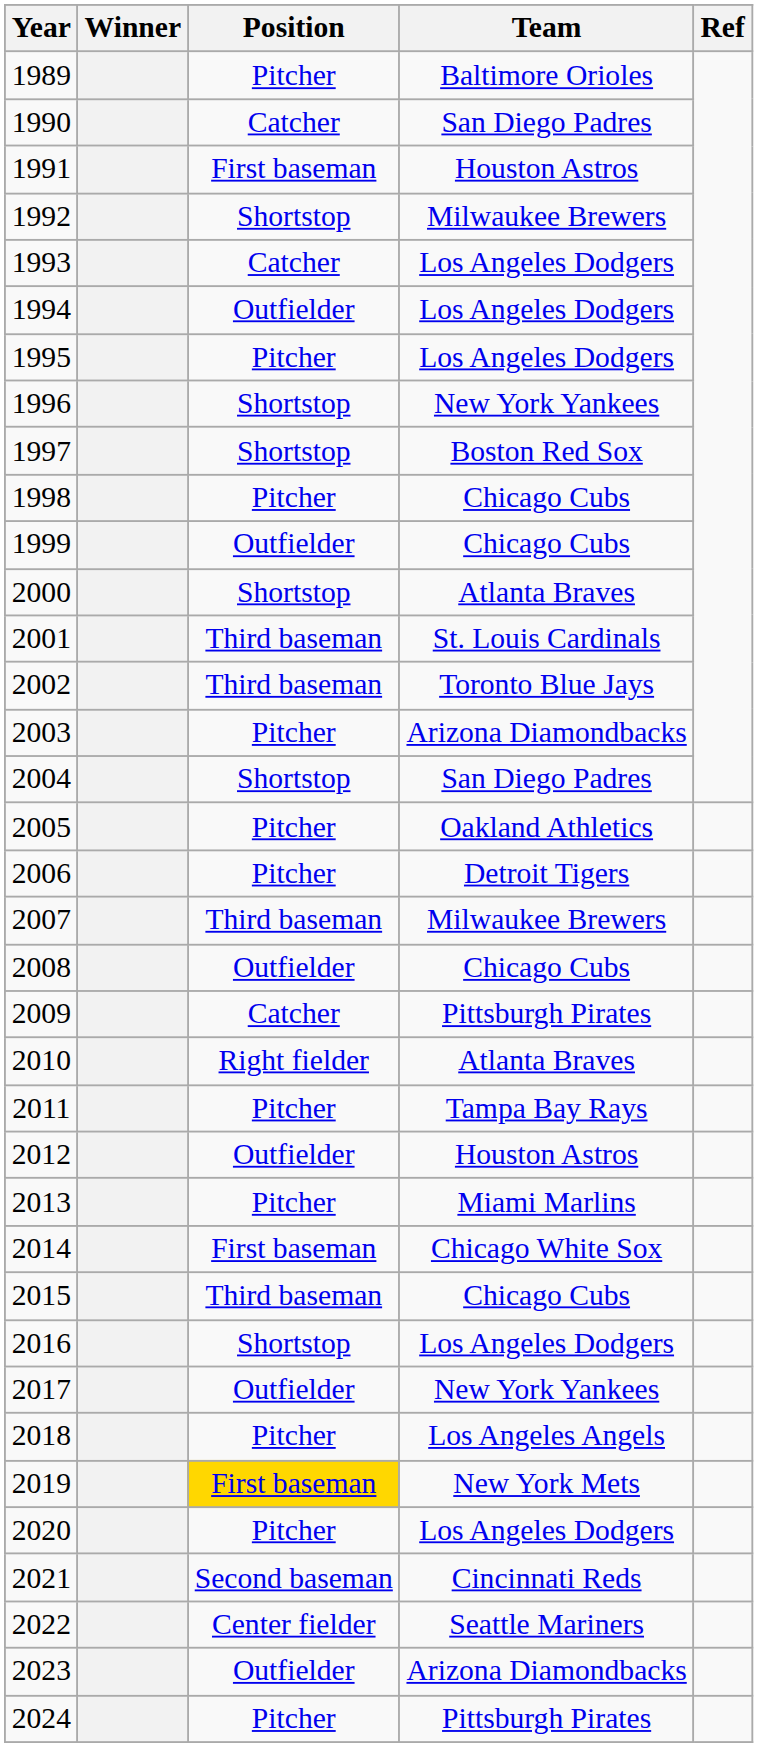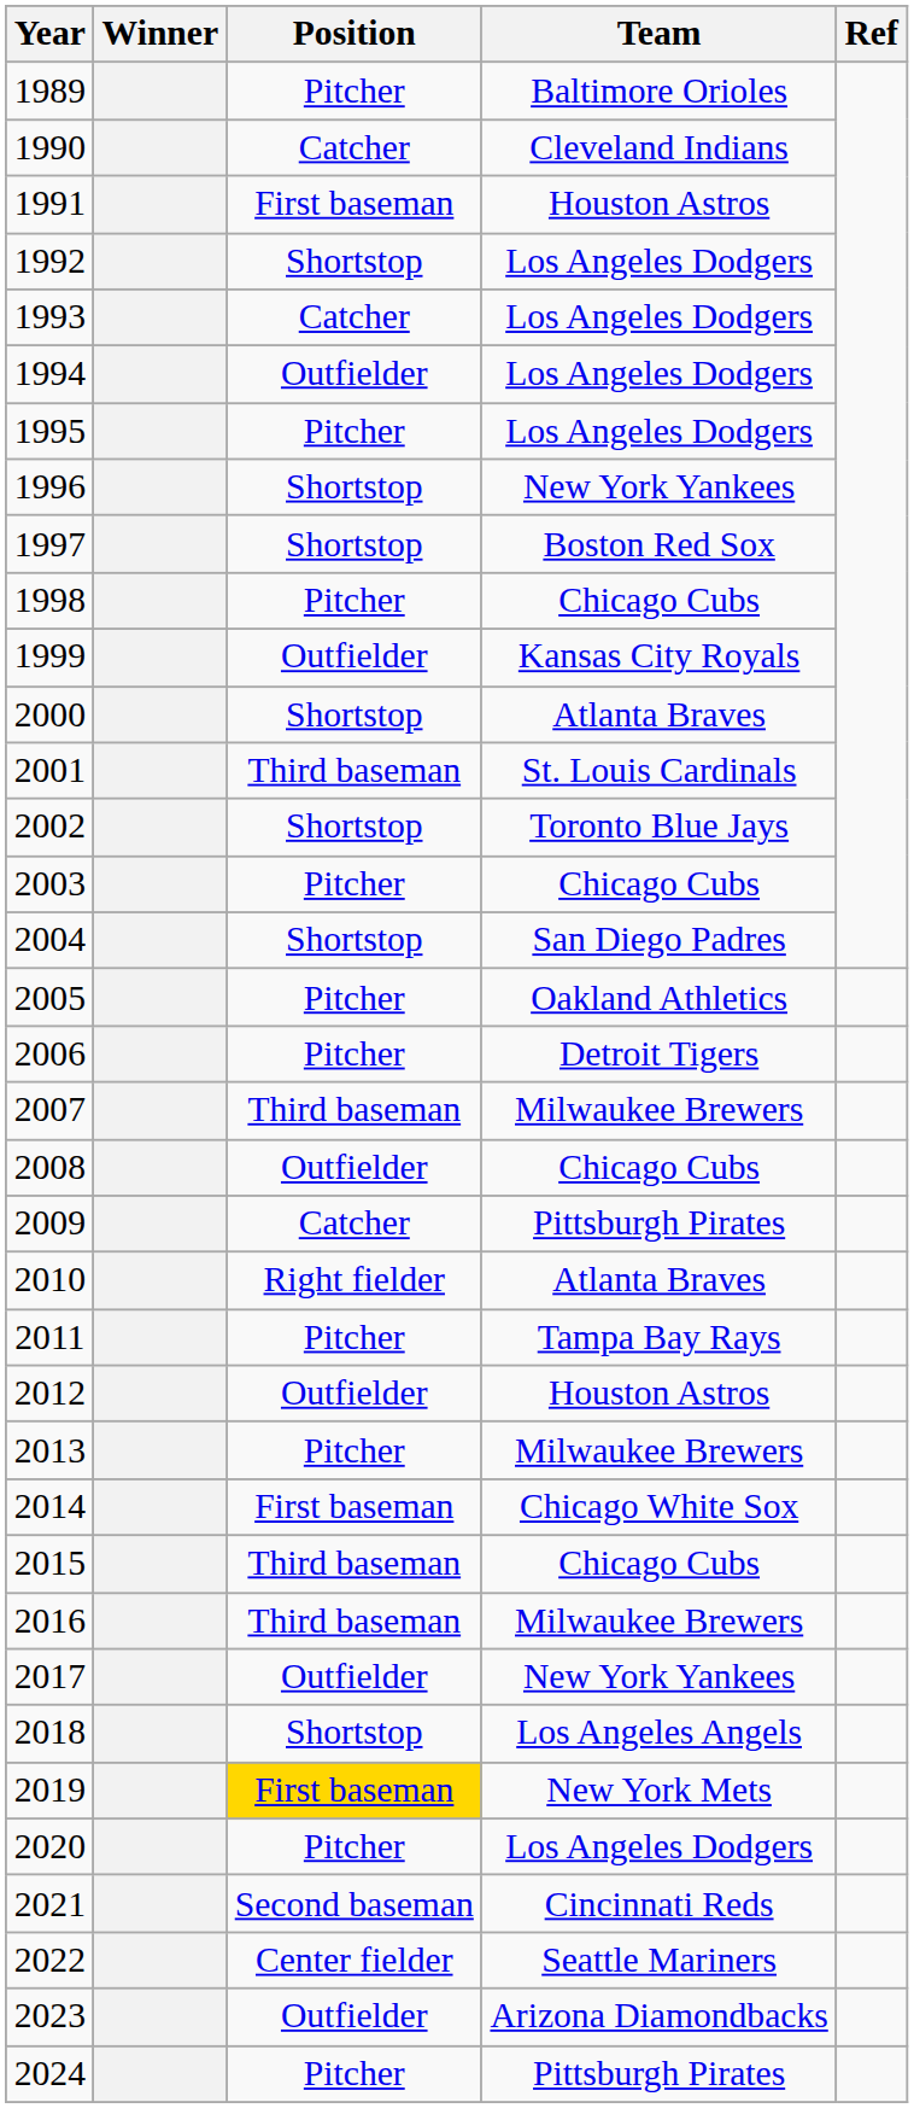1990 | Team: San Diego Padres -> Cleveland Indians
1992 | Team: Milwaukee Brewers -> Los Angeles Dodgers
1999 | Team: Chicago Cubs -> Kansas City Royals
2002 | Position: Third baseman -> Shortstop
2003 | Team: Arizona Diamondbacks -> Chicago Cubs
2013 | Team: Miami Marlins -> Milwaukee Brewers
2016 | Position: Shortstop -> Third baseman
2016 | Team: Los Angeles Dodgers -> Milwaukee Brewers
2018 | Position: Pitcher -> Shortstop
